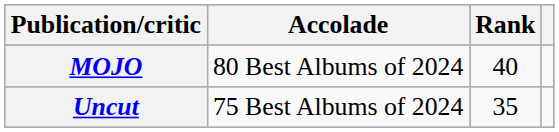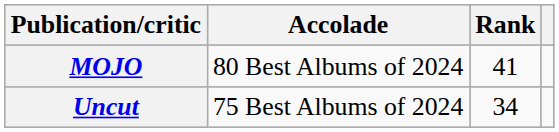MOJO | Rank: 40 -> 41
Uncut | Rank: 35 -> 34
